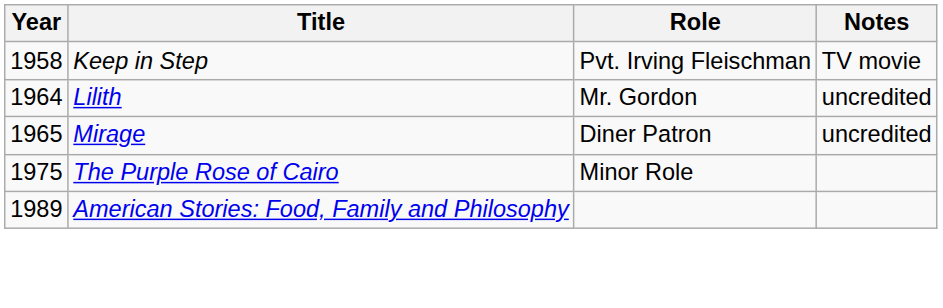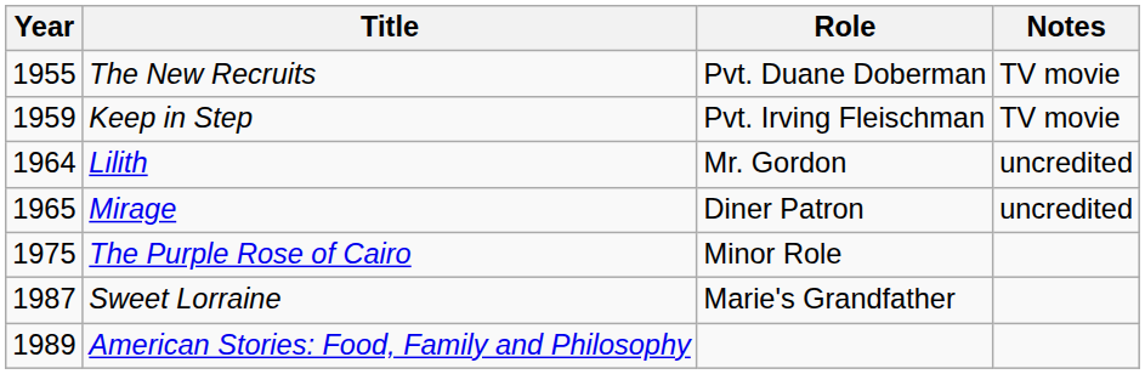+ row: 1955 | The New Recruits | Pvt. Duane Doberman | TV movie
Keep in Step | Year: 1958 -> 1959
+ row: 1987 | Sweet Lorraine | Marie's Grandfather
